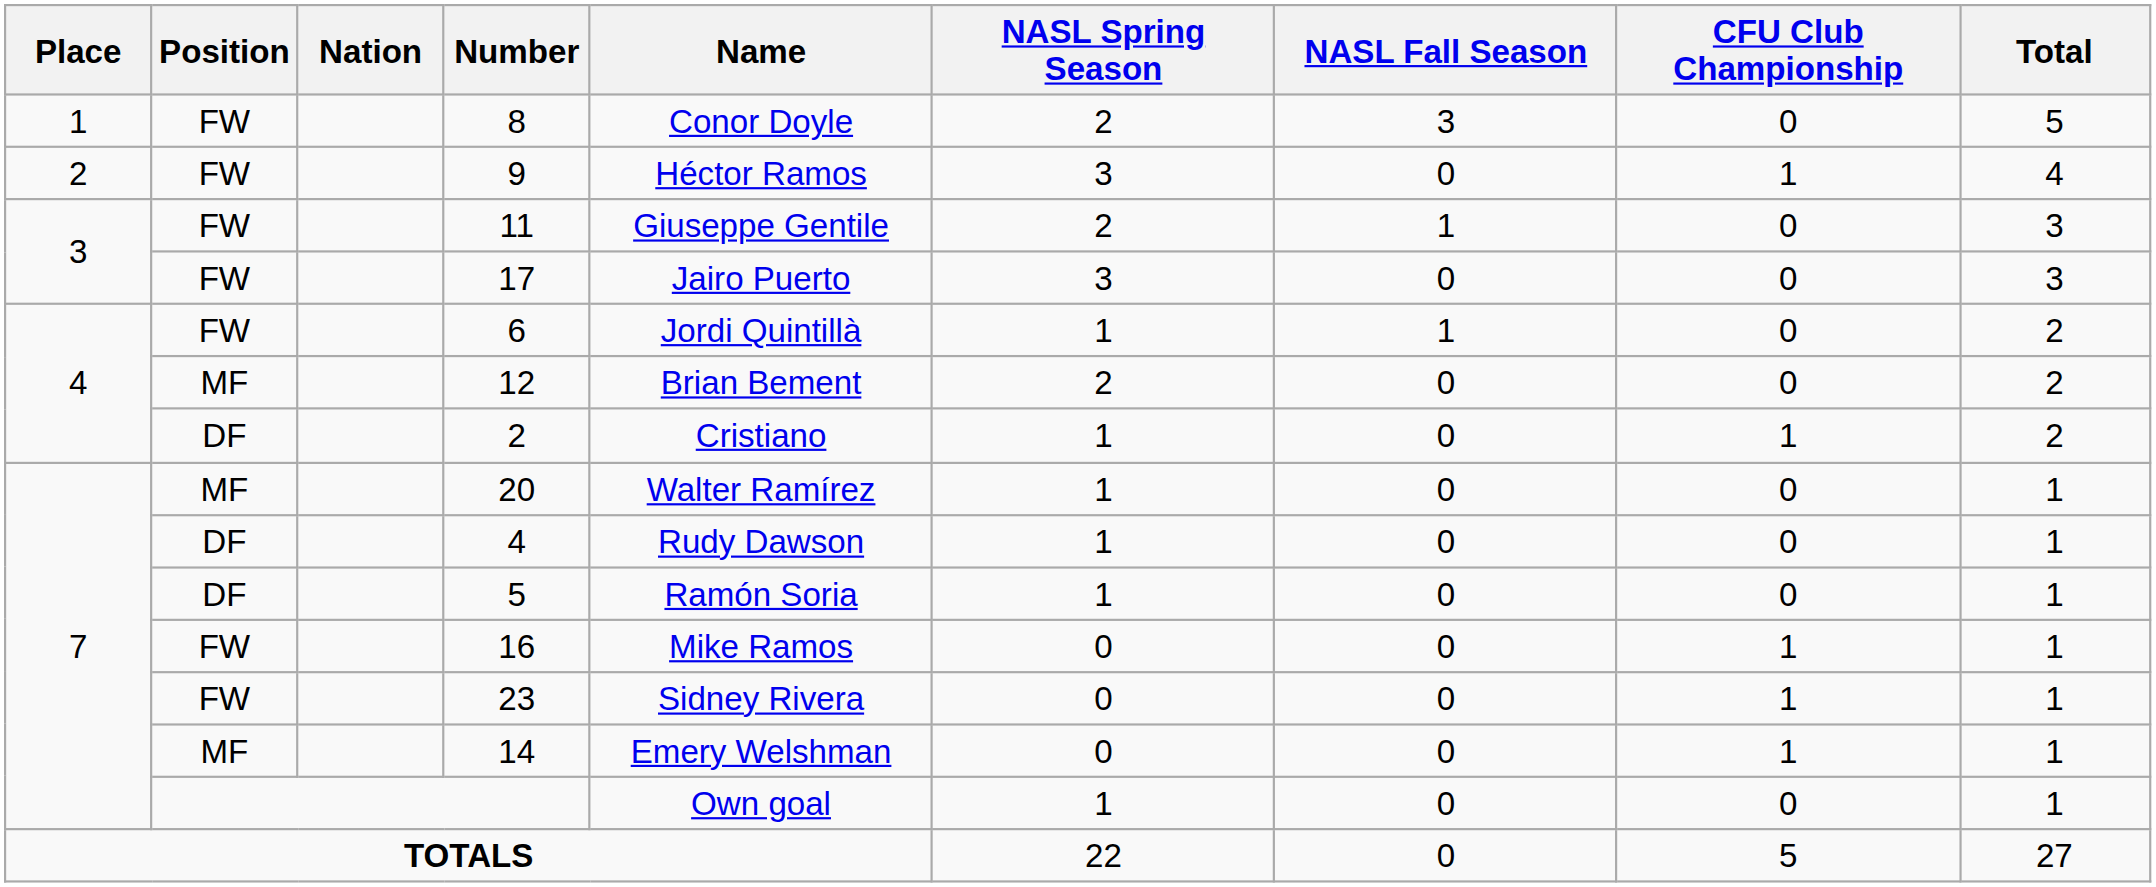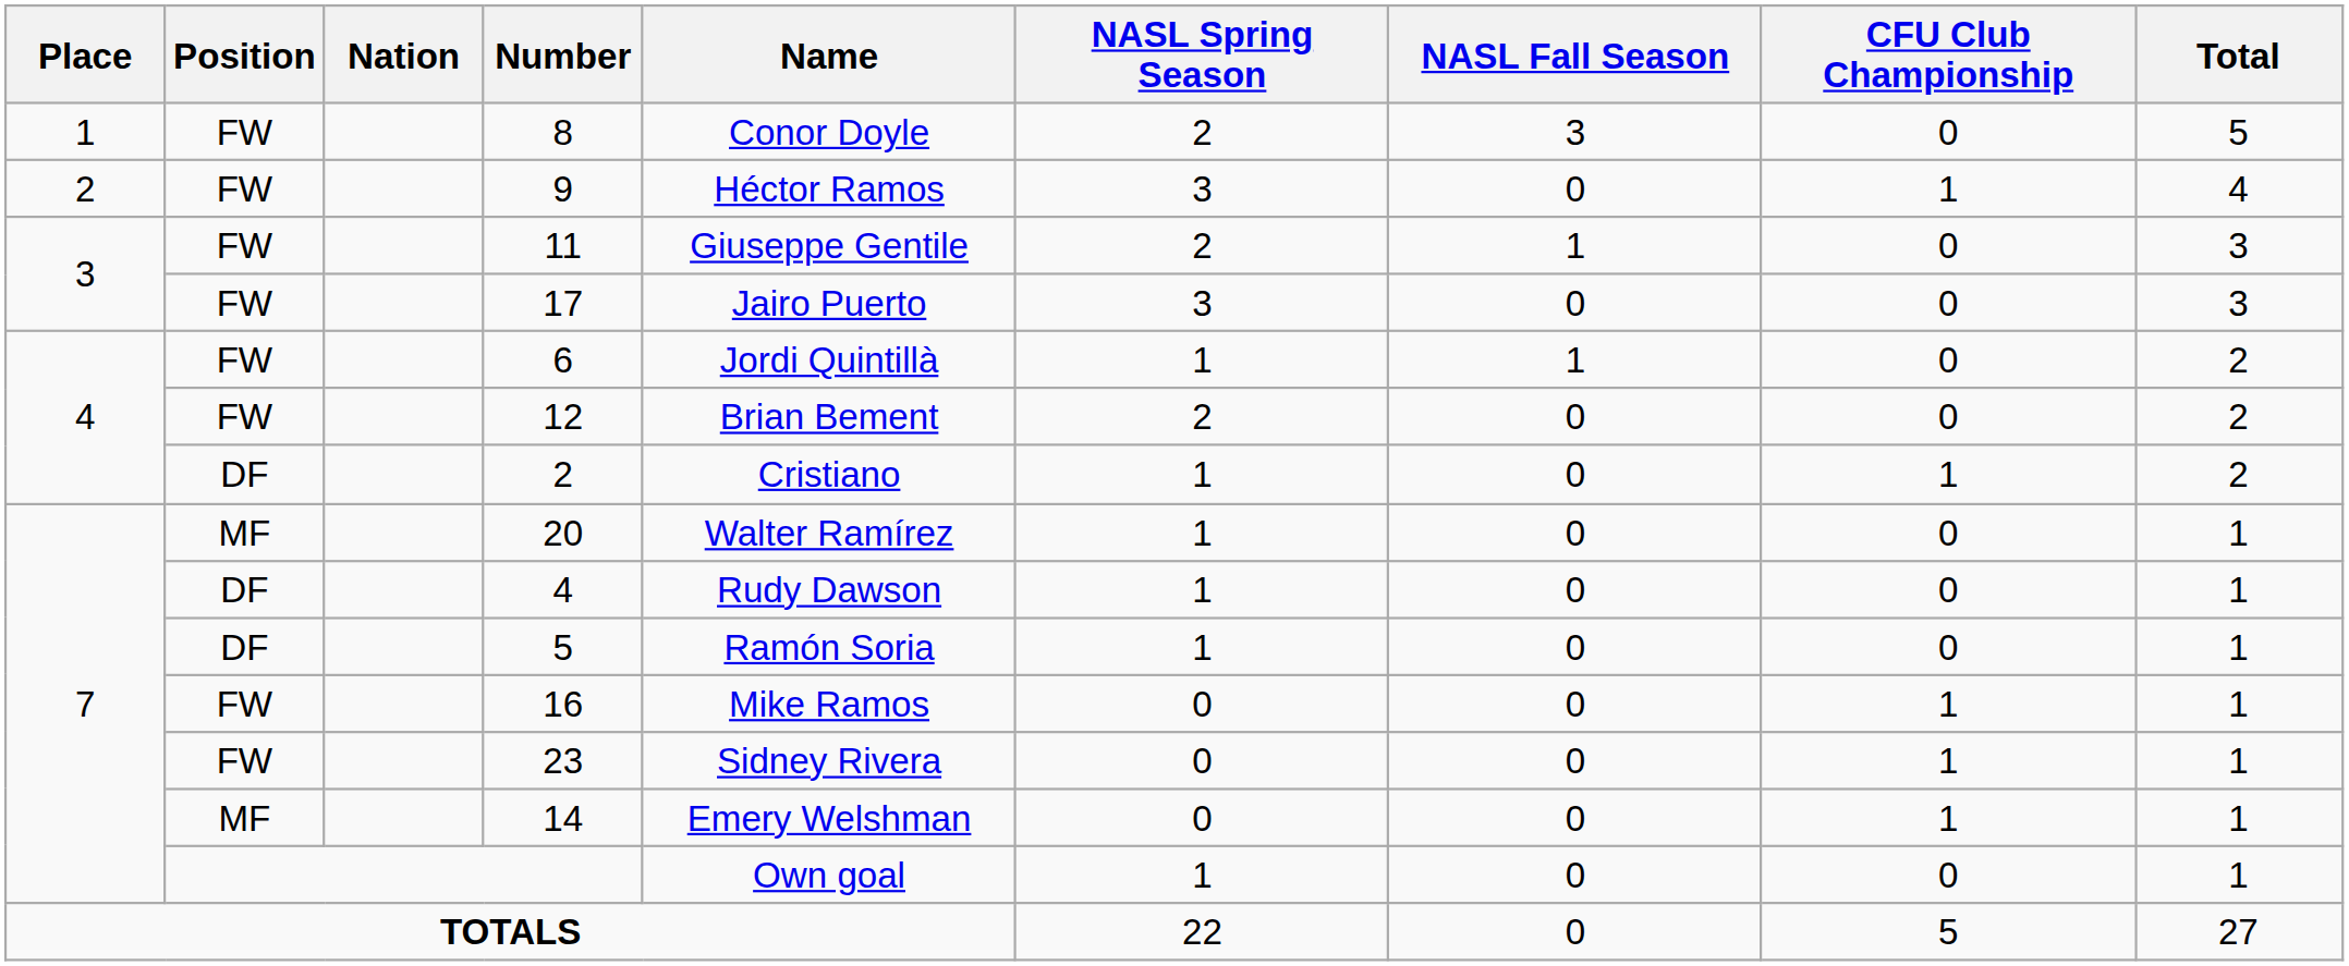12 | Position: MF -> FW
